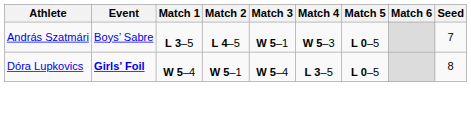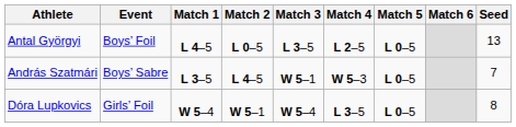+ row: Antal Györgyi | Boys’ Foil | L 4–5 | L 0–5 | L 3–5 | L 2–5 | L 0–5 | 13
Dóra Lupkovics | Event: bold -> normal
